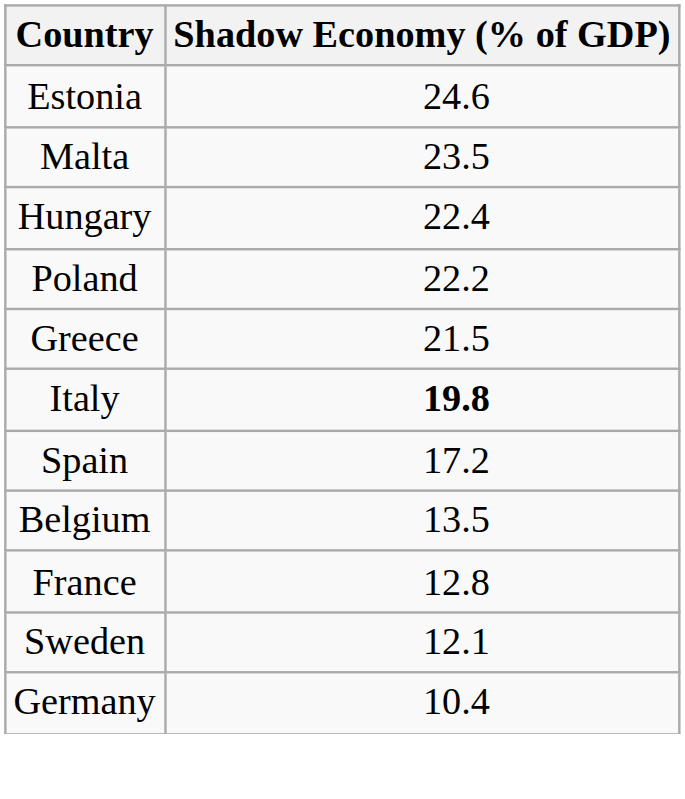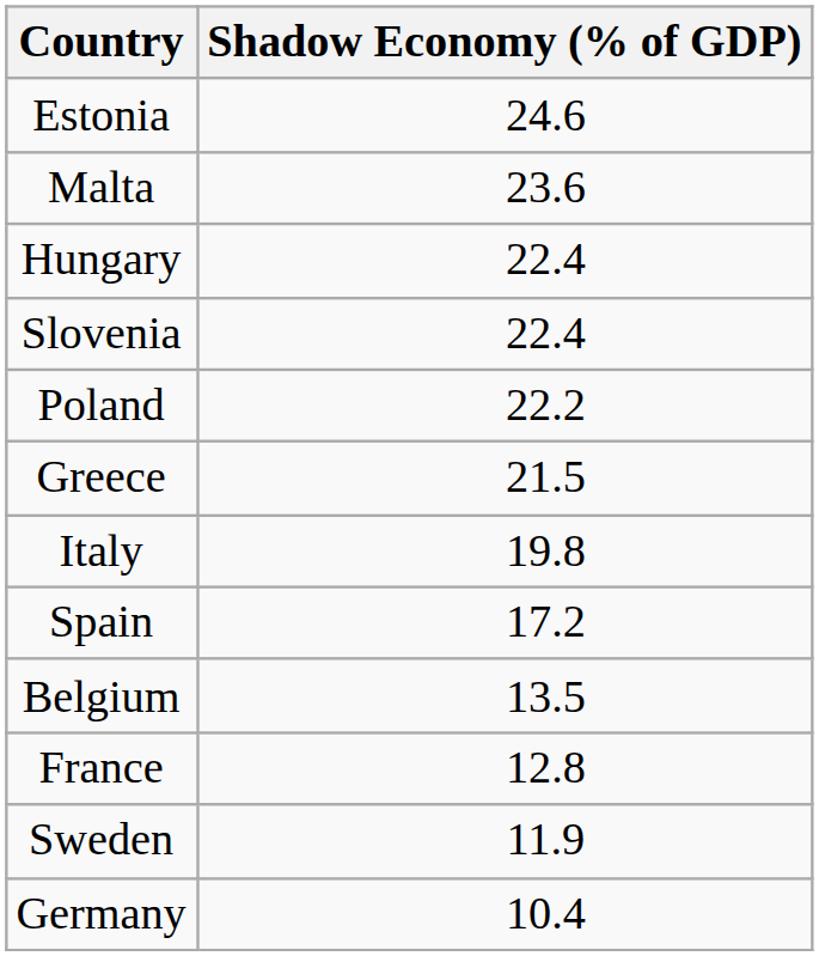Malta | Shadow Economy (% of GDP): 23.5 -> 23.6
+ row: Slovenia | 22.4
Italy | Shadow Economy (% of GDP): bold -> normal
Sweden | Shadow Economy (% of GDP): 12.1 -> 11.9
